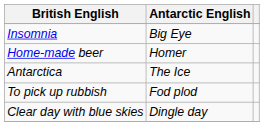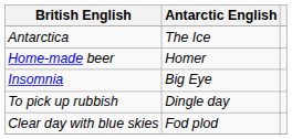rows swapped: Antarctica <-> Insomnia
To pick up rubbish | Antarctic English: Fod plod -> Dingle day
Clear day with blue skies | Antarctic English: Dingle day -> Fod plod
